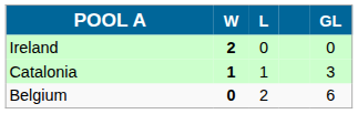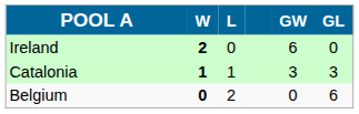+ column: GW | 6 | 3 | 0
